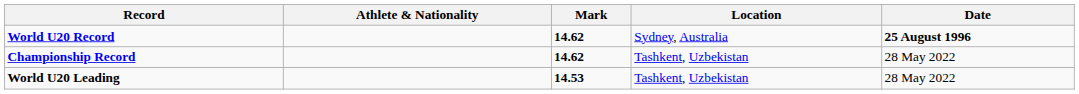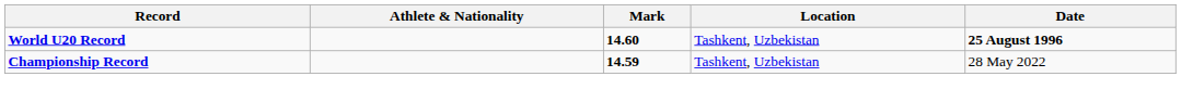World U20 Record | Mark: 14.62 -> 14.60
World U20 Record | Location: Sydney, Australia -> Tashkent, Uzbekistan
Championship Record | Mark: 14.62 -> 14.59
- row: World U20 Leading | 14.53 | Tashkent, Uzbekistan | 28 May 2022
